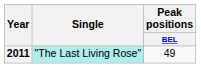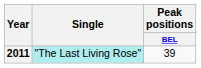2011 | Peak positions / BEL: 49 -> 39
